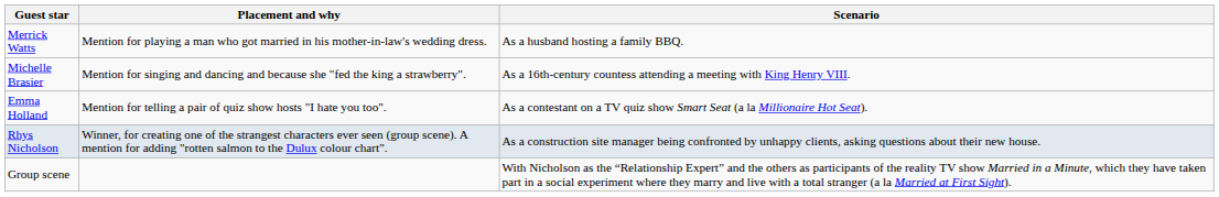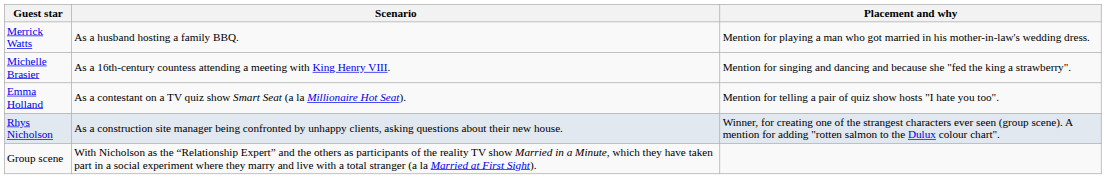columns swapped: Scenario <-> Placement and why
